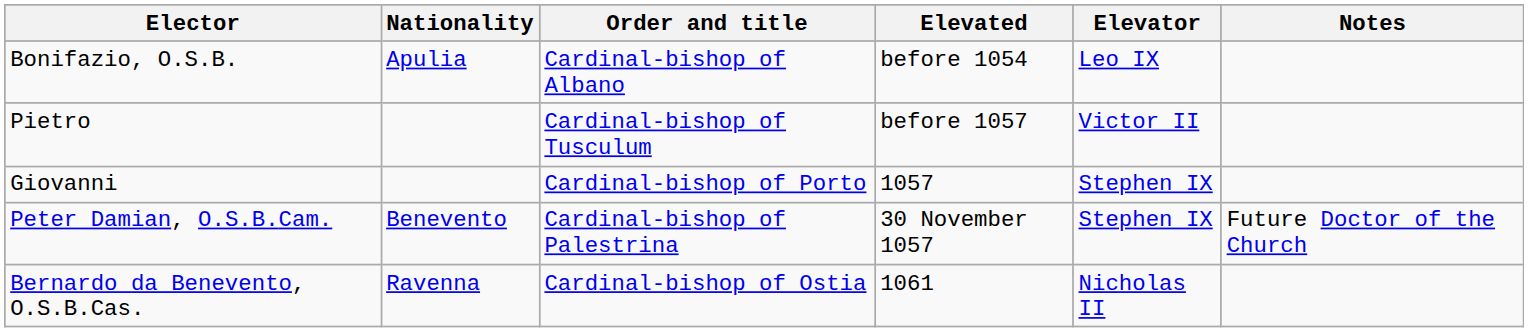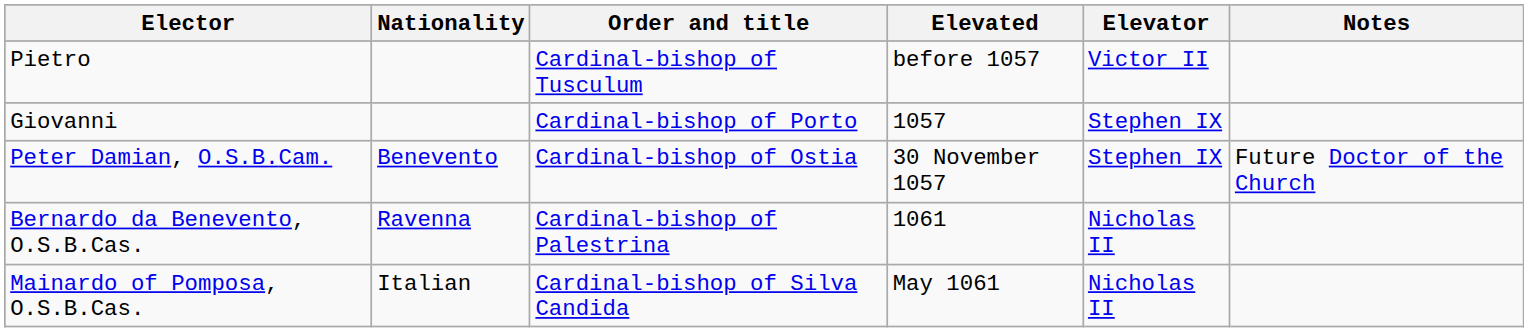- row: Bonifazio, O.S.B. | Apulia | Cardinal-bishop of Albano | before 1054 | Leo IX
Peter Damian, O.S.B.Cam. | Order and title: Cardinal-bishop of Palestrina -> Cardinal-bishop of Ostia
Bernardo da Benevento, O.S.B.Cas. | Order and title: Cardinal-bishop of Ostia -> Cardinal-bishop of Palestrina
+ row: Mainardo of Pomposa, O.S.B.Cas. | Italian | Cardinal-bishop of Silva Candida | May 1061 | Nicholas II
